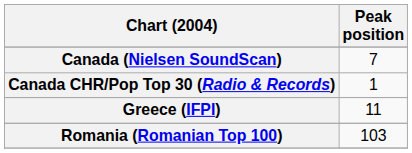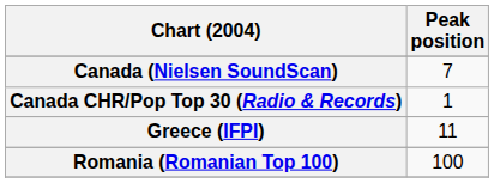Romania (Romanian Top 100) | Peak position: 103 -> 100
